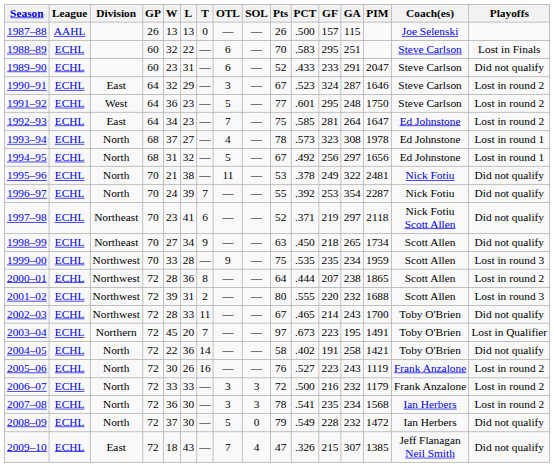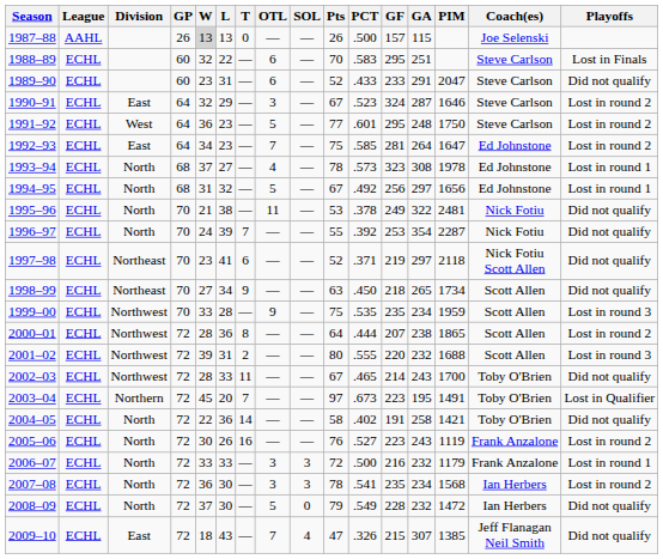1987–88 | W: no background -> lightgrey background
2006–07 | Playoffs: Lost in round 2 -> Lost in round 1
